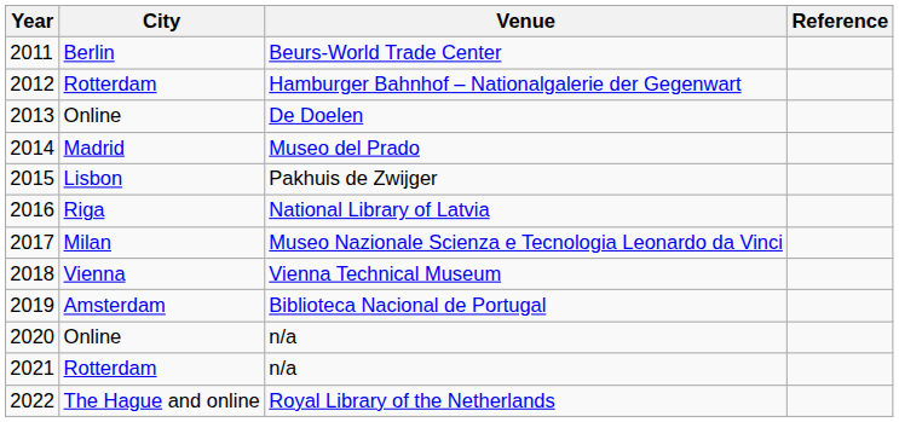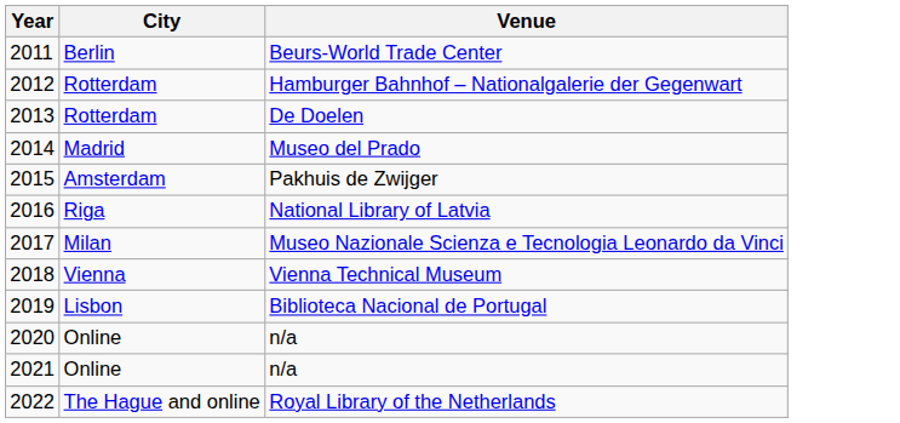- column: Reference
De Doelen | City: Online -> Rotterdam
Pakhuis de Zwijger | City: Lisbon -> Amsterdam
Biblioteca Nacional de Portugal | City: Amsterdam -> Lisbon
2021 / n/a | City: Rotterdam -> Online
